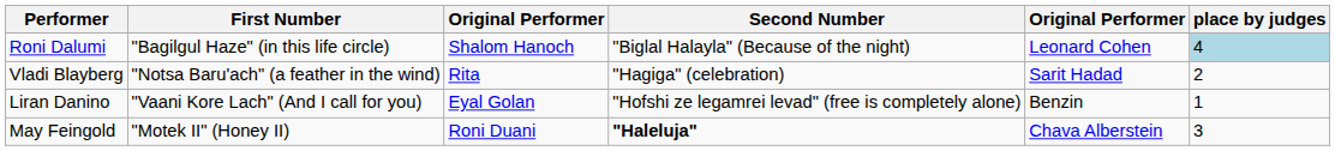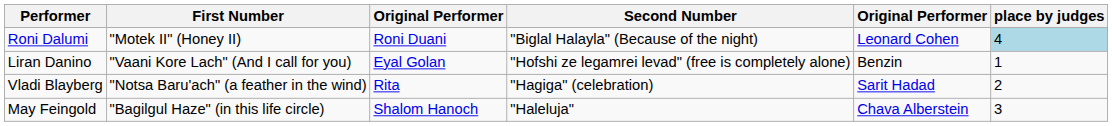Roni Dalumi | First Number: "Bagilgul Haze" (in this life circle) -> "Motek II" (Honey II)
Roni Dalumi | column 3: Shalom Hanoch -> Roni Duani
rows swapped: Vladi Blayberg <-> Liran Danino
May Feingold | First Number: "Motek II" (Honey II) -> "Bagilgul Haze" (in this life circle)
May Feingold | column 3: Roni Duani -> Shalom Hanoch
May Feingold | Second Number: bold -> normal
